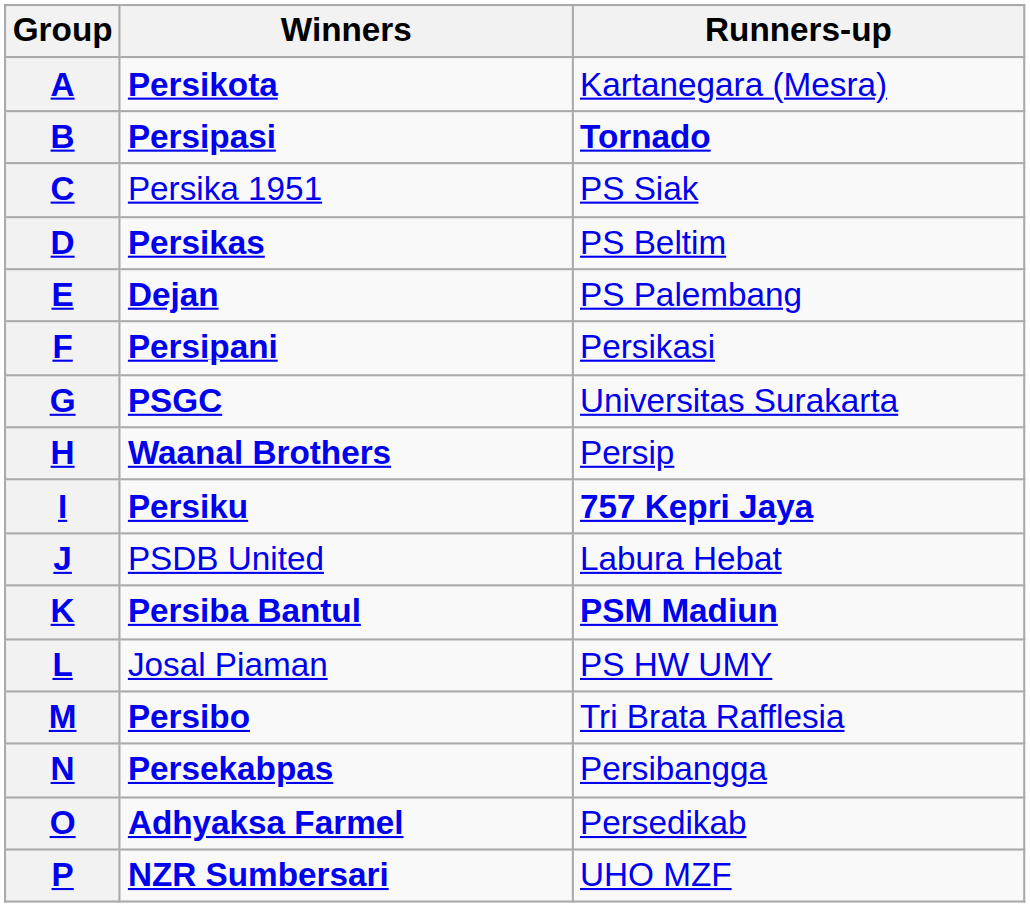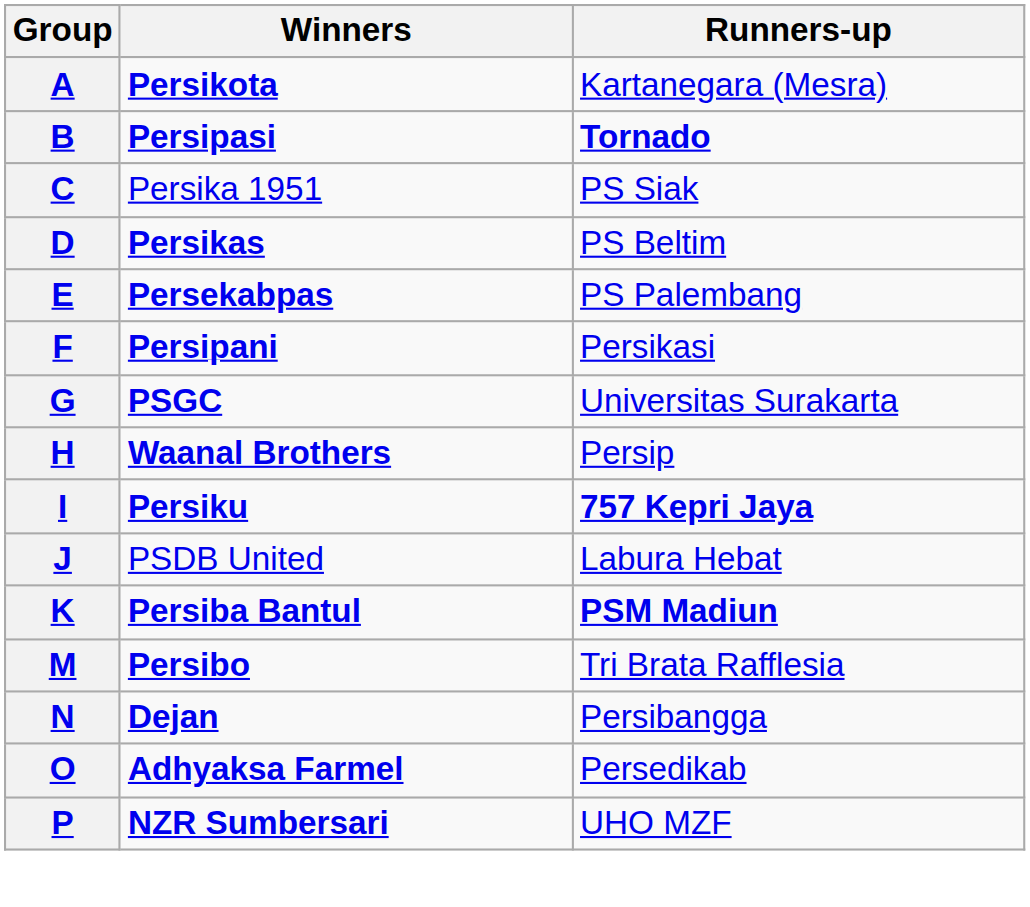E | Winners: Dejan -> Persekabpas
- row: L | Josal Piaman | PS HW UMY
N | Winners: Persekabpas -> Dejan
